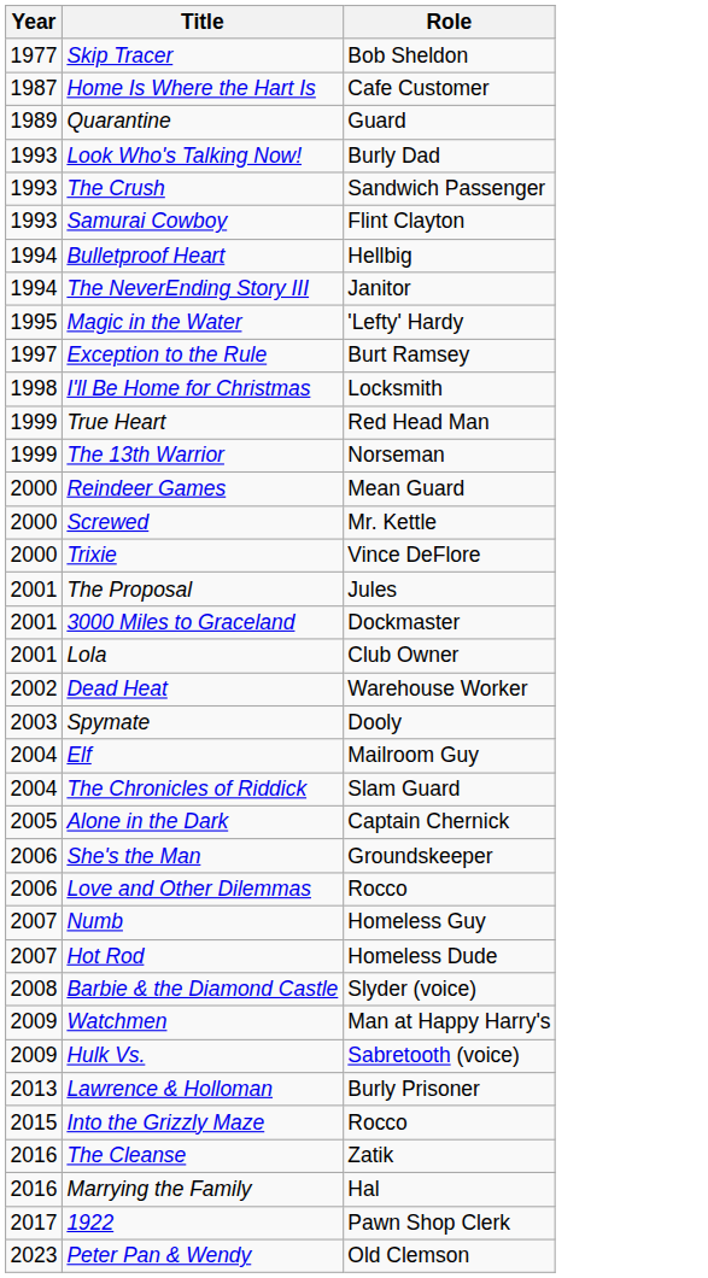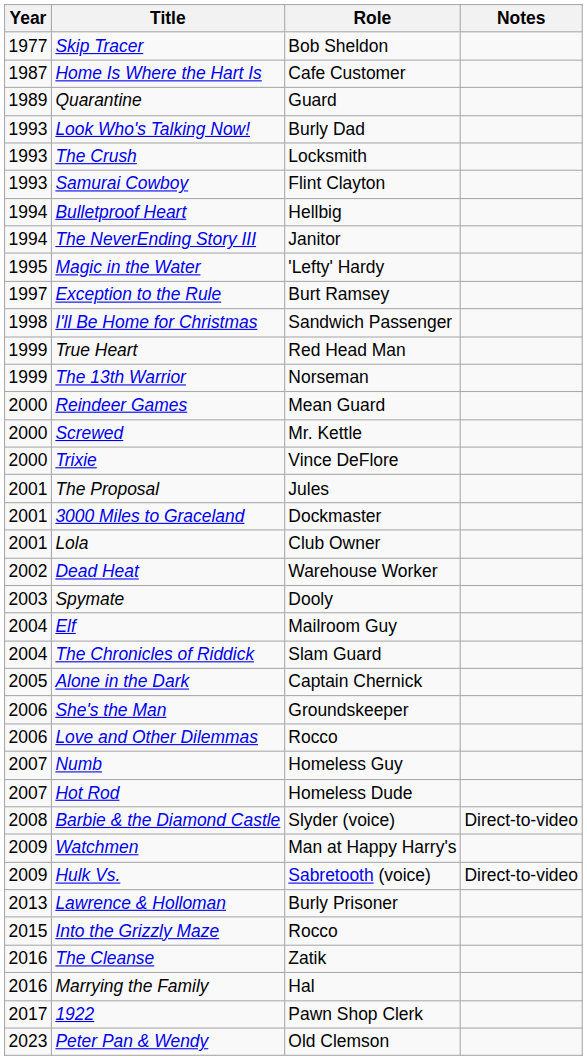+ column: Notes | Direct-to-video | Direct-to-video
The Crush | Role: Sandwich Passenger -> Locksmith
I'll Be Home for Christmas | Role: Locksmith -> Sandwich Passenger
